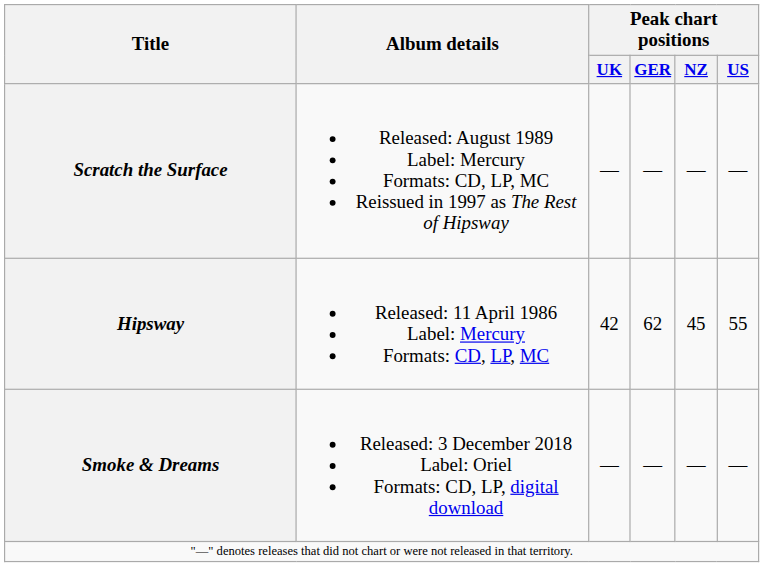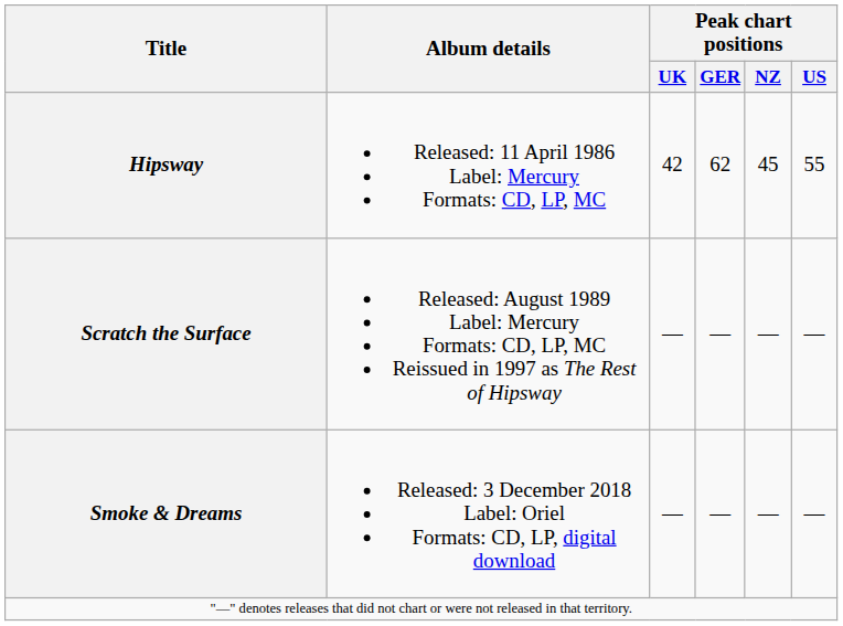rows swapped: Hipsway <-> Scratch the Surface
